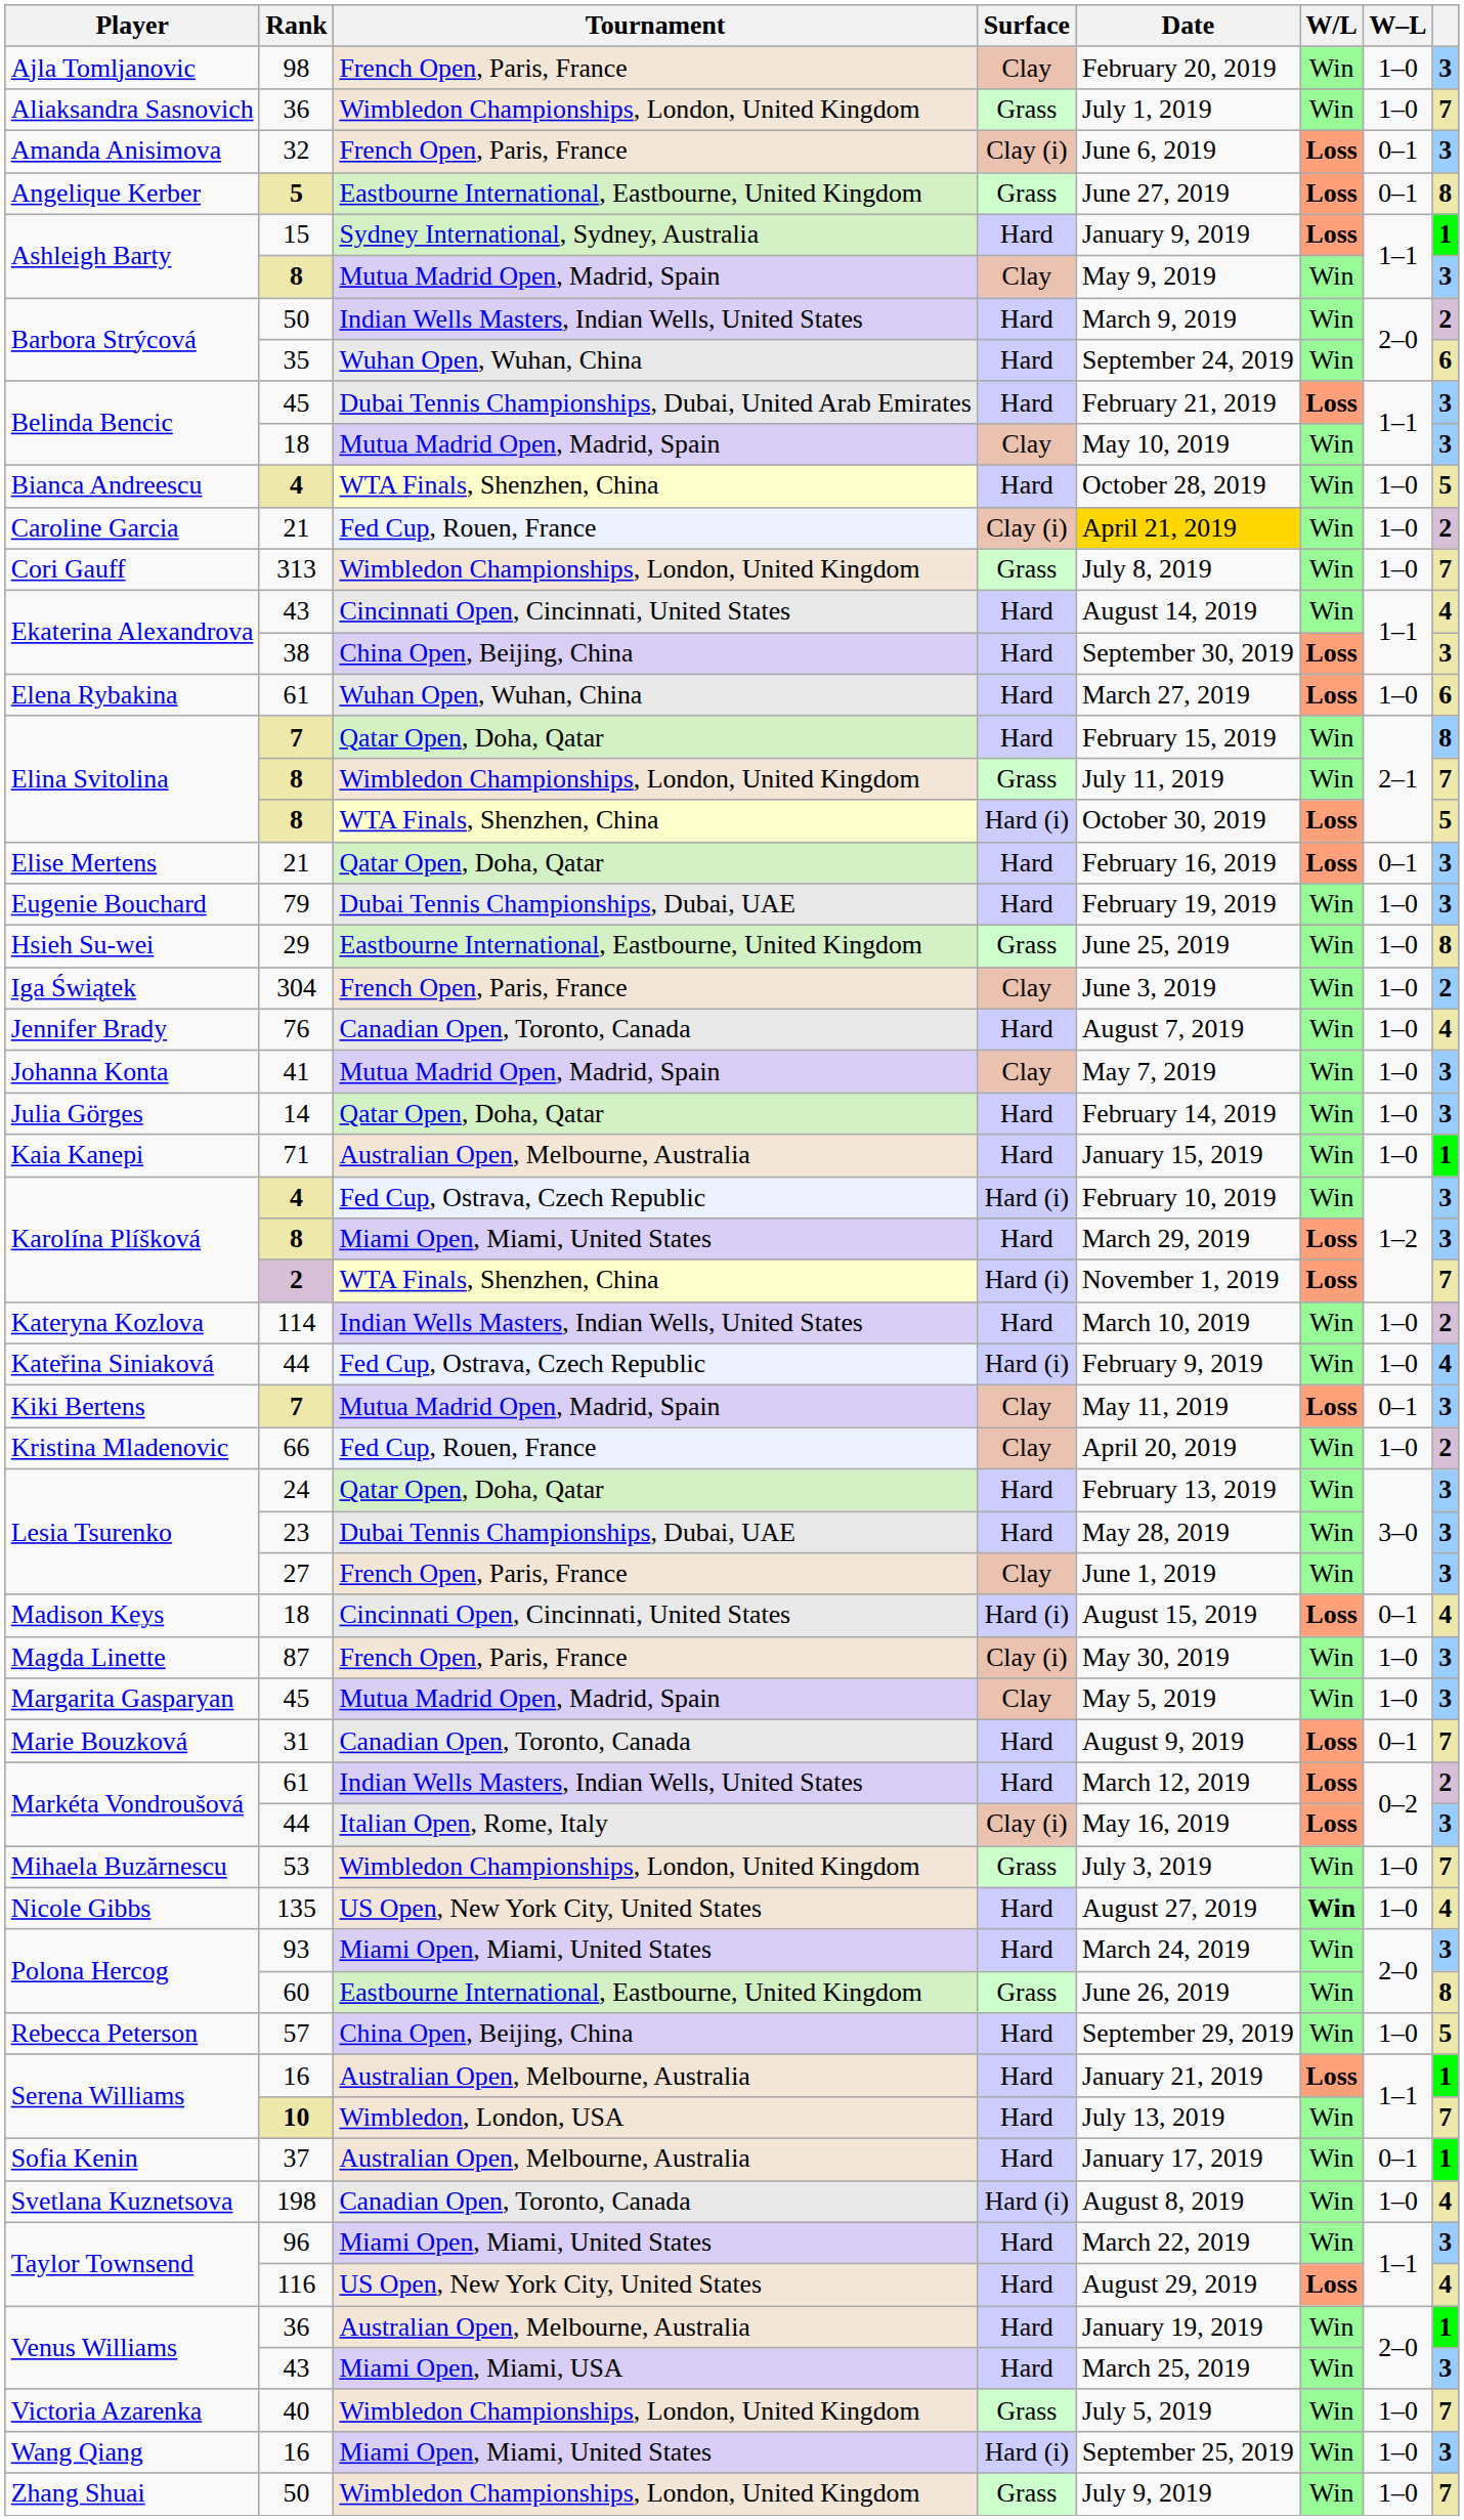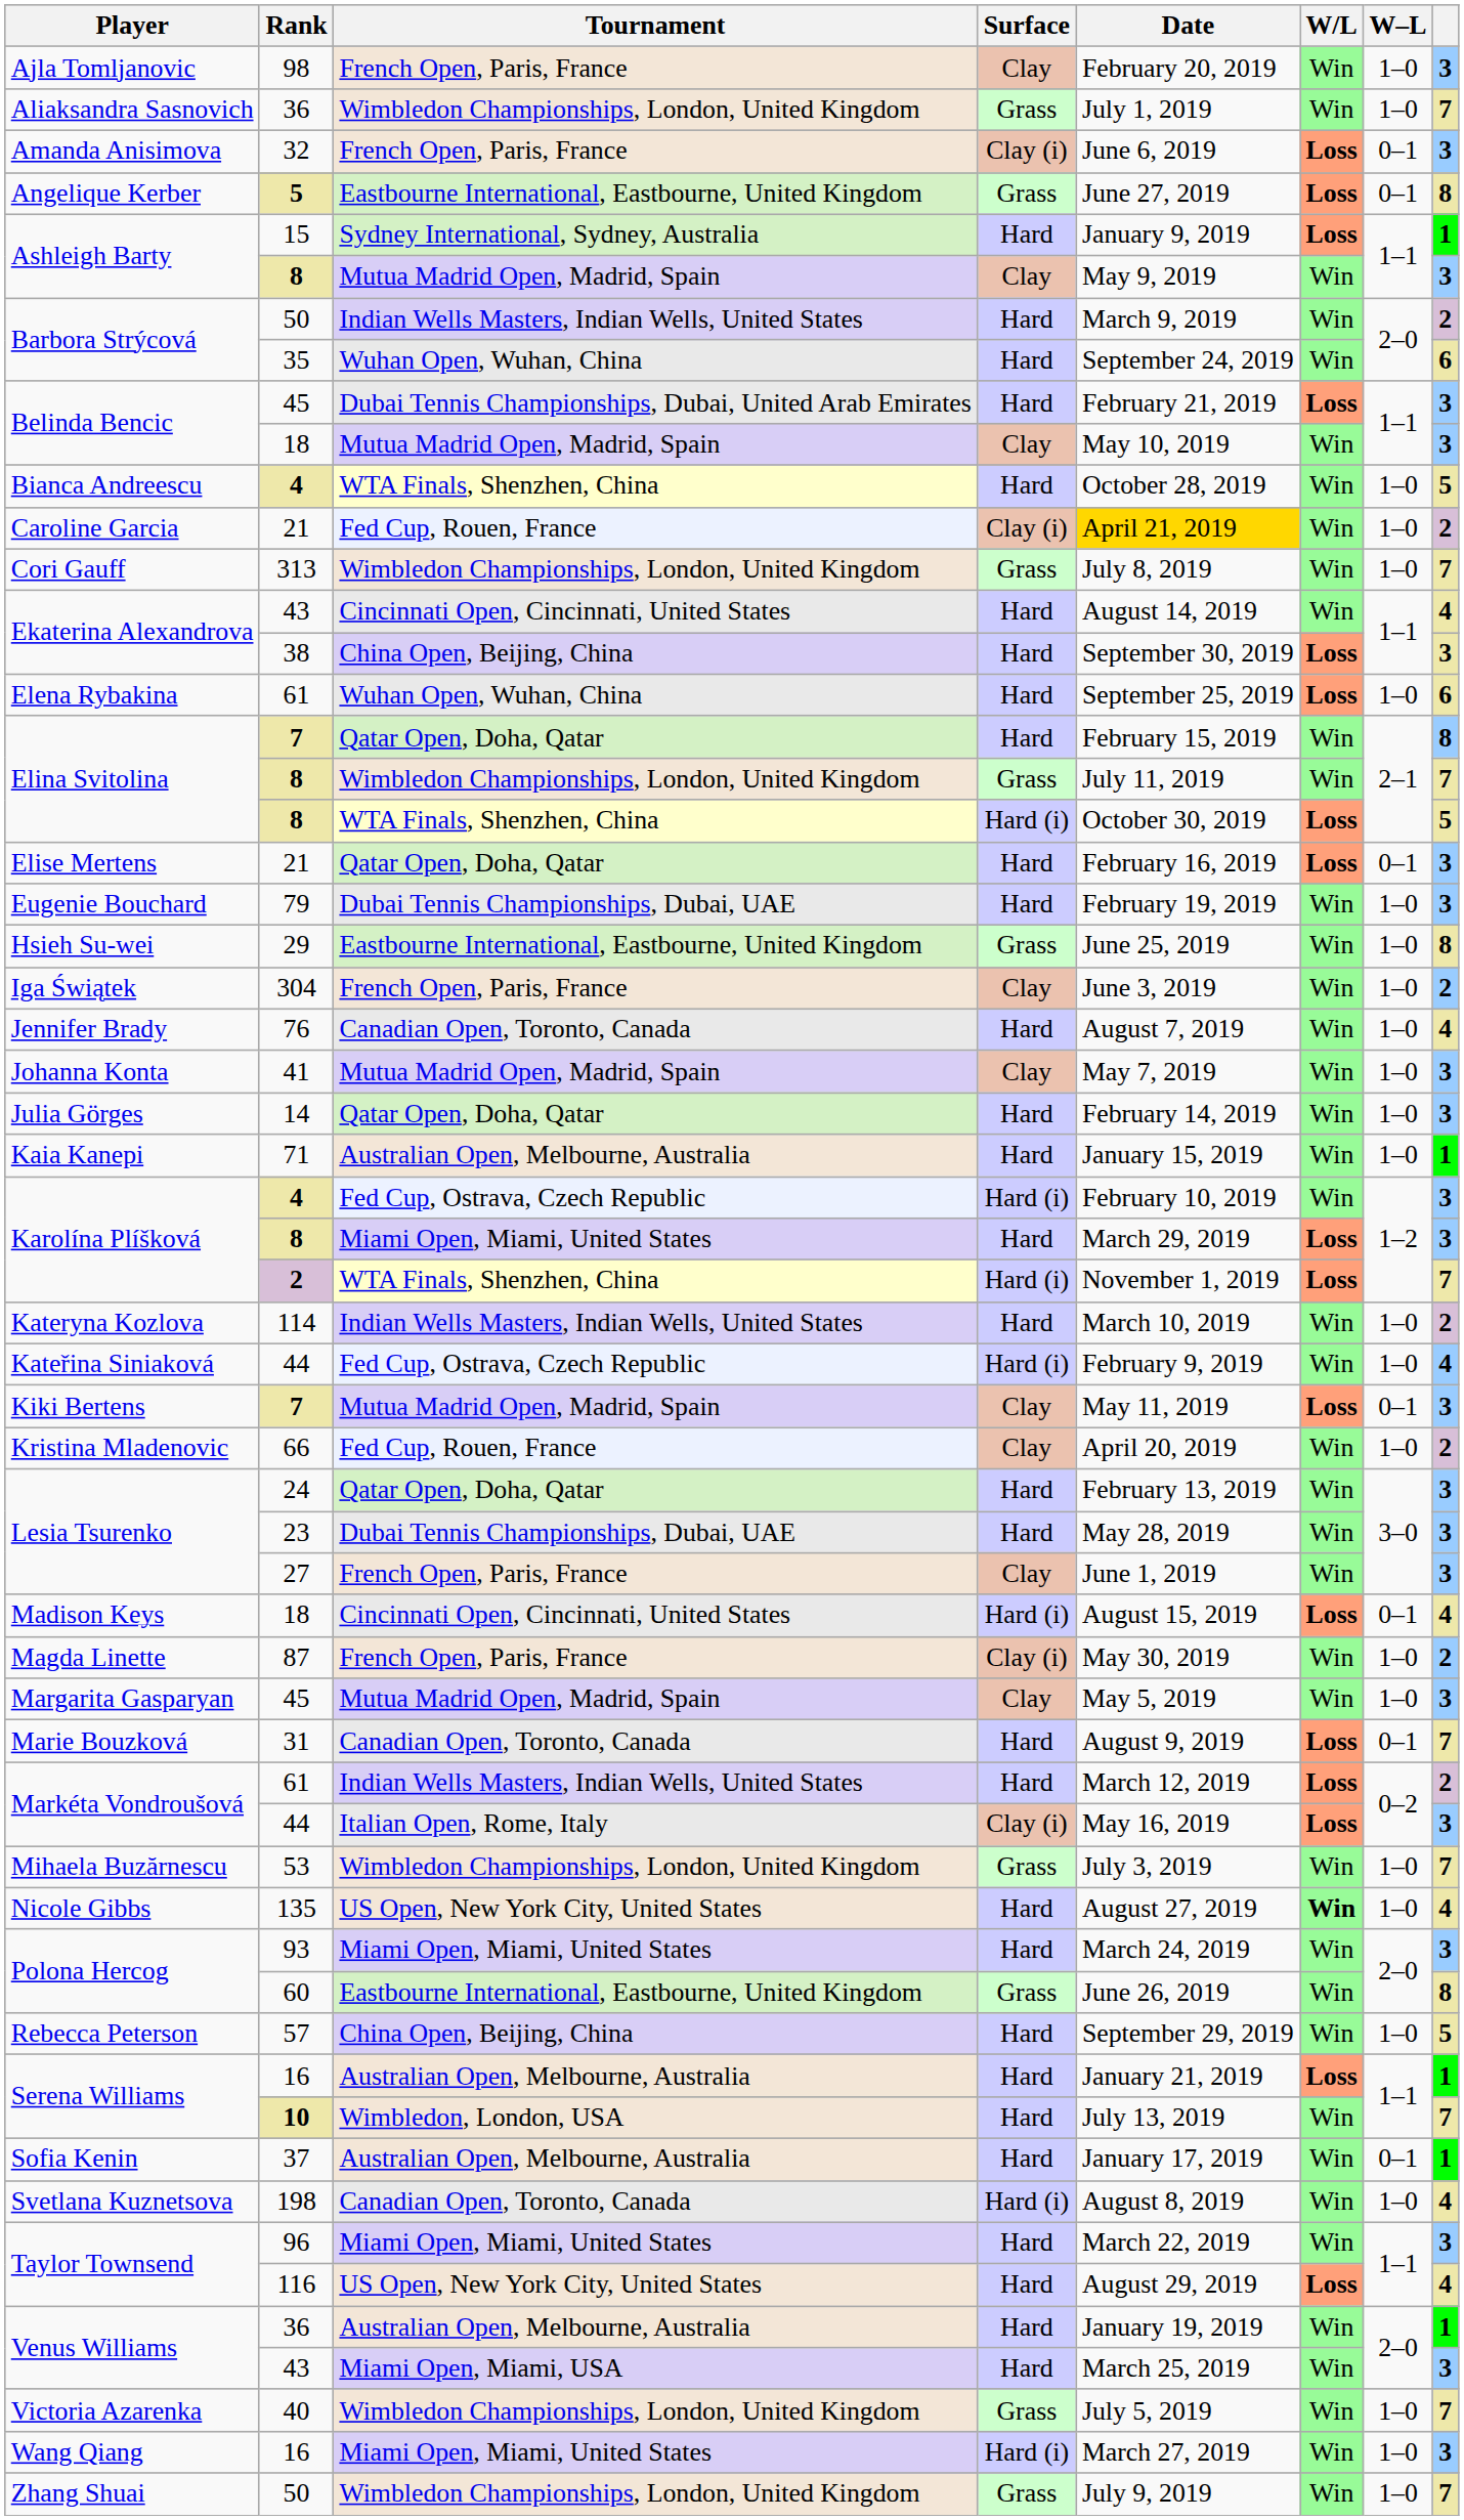Elena Rybakina | Date: March 27, 2019 -> September 25, 2019
Magda Linette | column 8: 3 -> 2
Wang Qiang | Date: September 25, 2019 -> March 27, 2019
